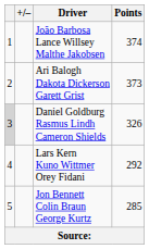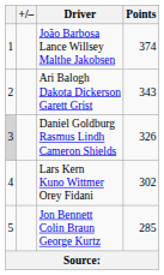Ari Balogh Dakota Dickerson Garett Grist | Points: 373 -> 343
Lars Kern Kuno Wittmer Orey Fidani | Points: 292 -> 302
